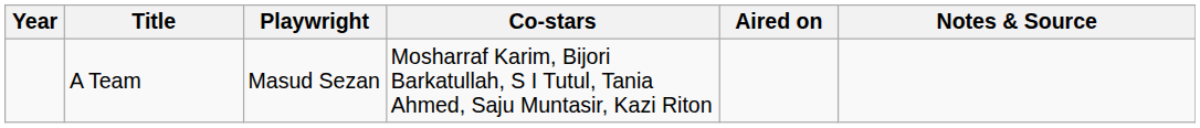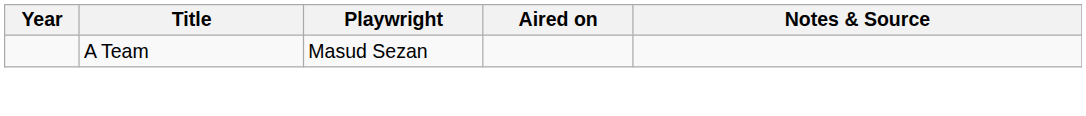- column: Co-stars | Mosharraf Karim, Bijori Barkatullah, S I Tutul, Tania Ahmed, Saju Muntasir, Kazi Riton
